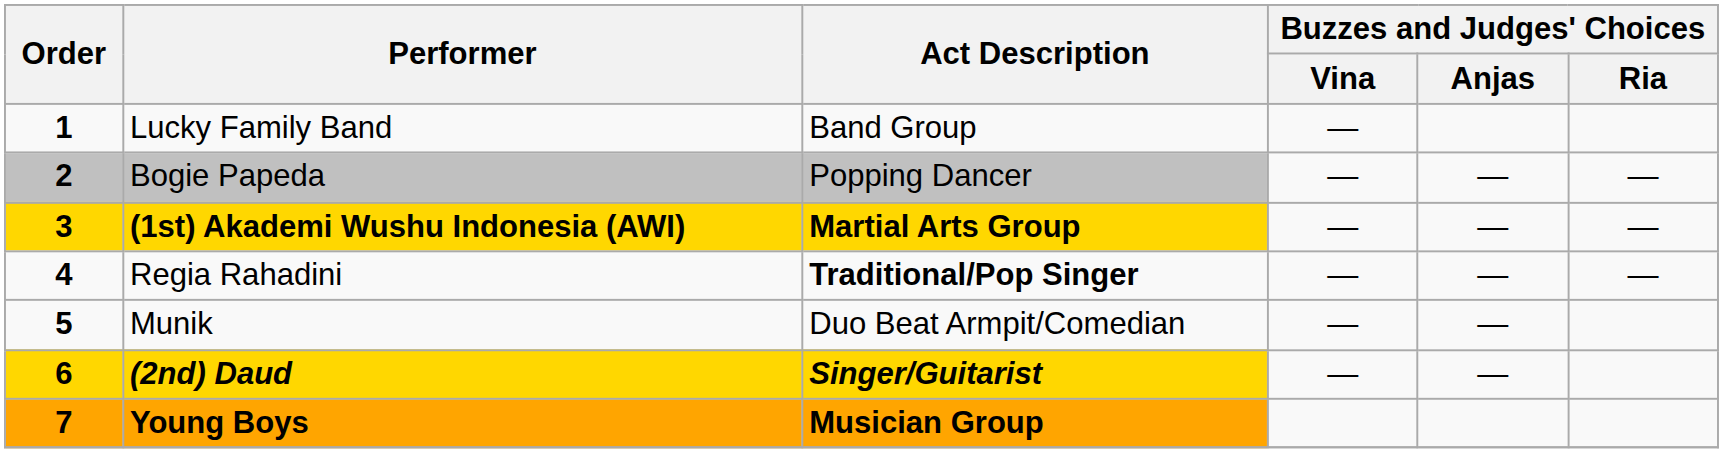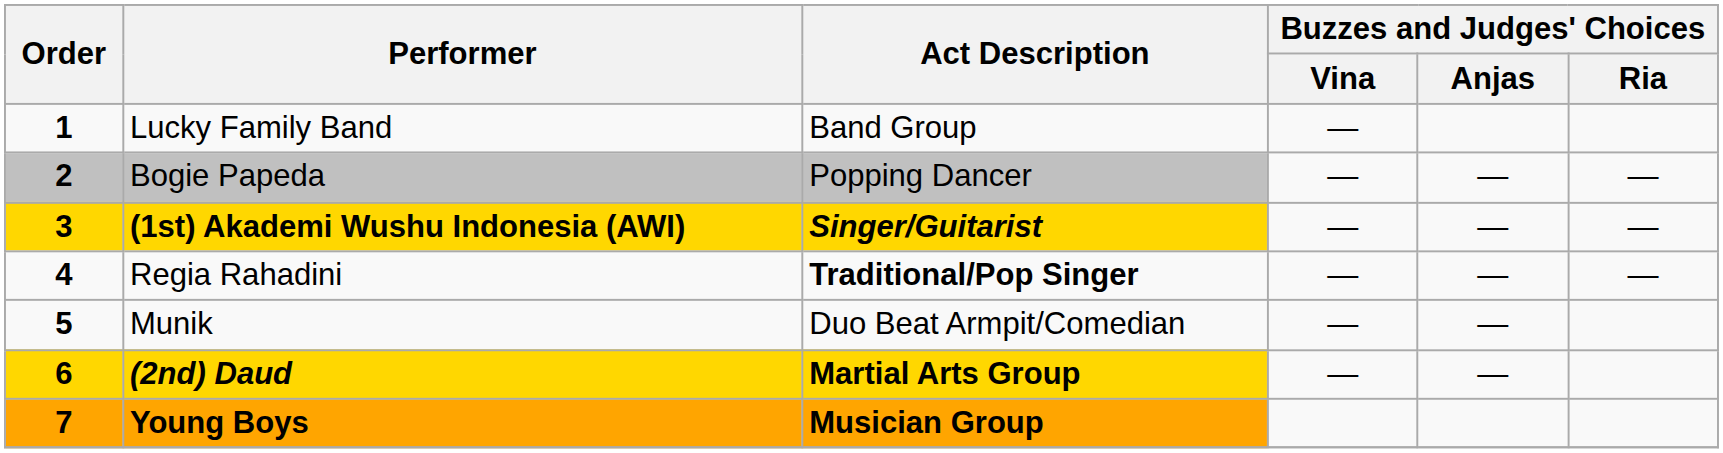(1st) Akademi Wushu Indonesia (AWI) | Act Description: Martial Arts Group -> Singer/Guitarist
(2nd) Daud | Act Description: Singer/Guitarist -> Martial Arts Group
